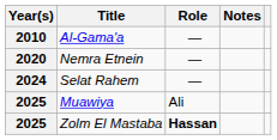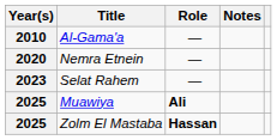Selat Rahem | Year(s): 2024 -> 2023
Muawiya | Role: normal -> bold
